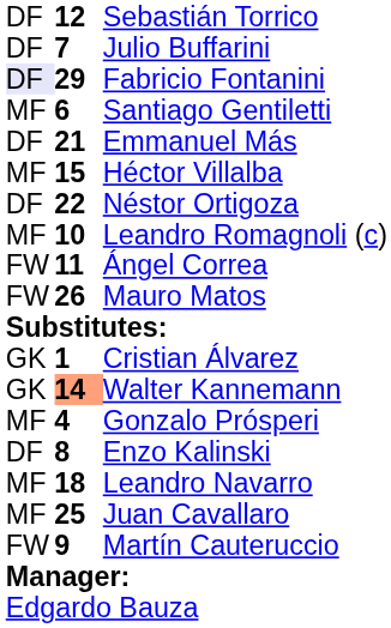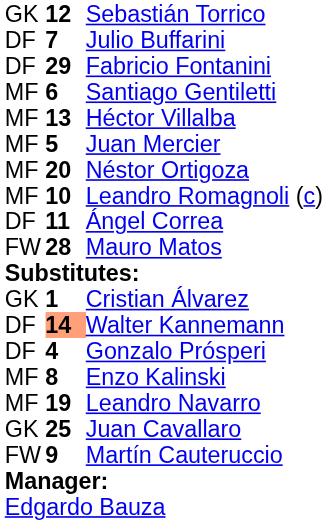Sebastián Torrico | column 1: DF -> GK
Fabricio Fontanini | column 1: lavender background -> no background
- row: DF | 21 | Emmanuel Más
Héctor Villalba | column 2: 15 -> 13
+ row: MF | 5 | Juan Mercier
Néstor Ortigoza | column 1: DF -> MF
Néstor Ortigoza | column 2: 22 -> 20
Ángel Correa | column 1: FW -> DF
Mauro Matos | column 2: 26 -> 28
Walter Kannemann | column 1: GK -> DF
Gonzalo Prósperi | column 1: MF -> DF
Enzo Kalinski | column 1: DF -> MF
Leandro Navarro | column 2: 18 -> 19
Juan Cavallaro | column 1: MF -> GK
